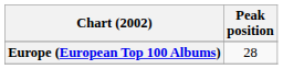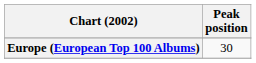Europe (European Top 100 Albums) | Peak position: 28 -> 30
